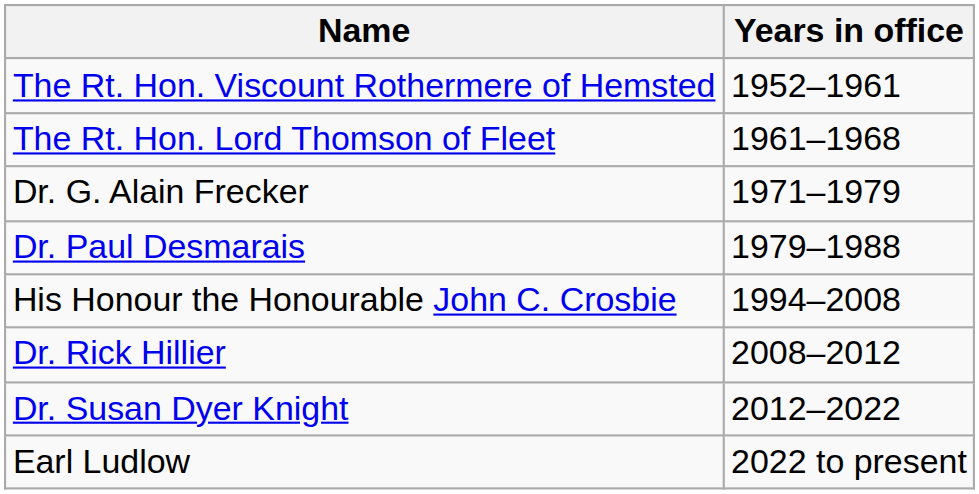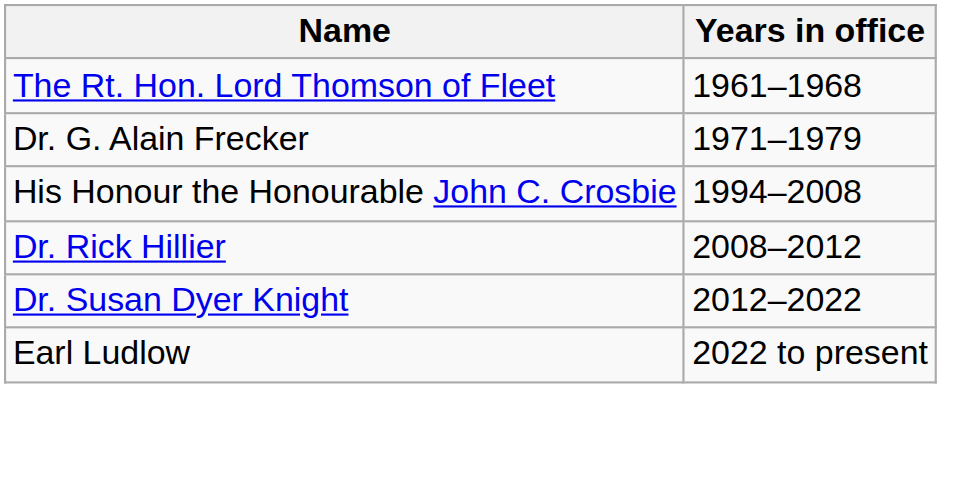- row: The Rt. Hon. Viscount Rothermere of Hemsted | 1952–1961
- row: Dr. Paul Desmarais | 1979–1988
